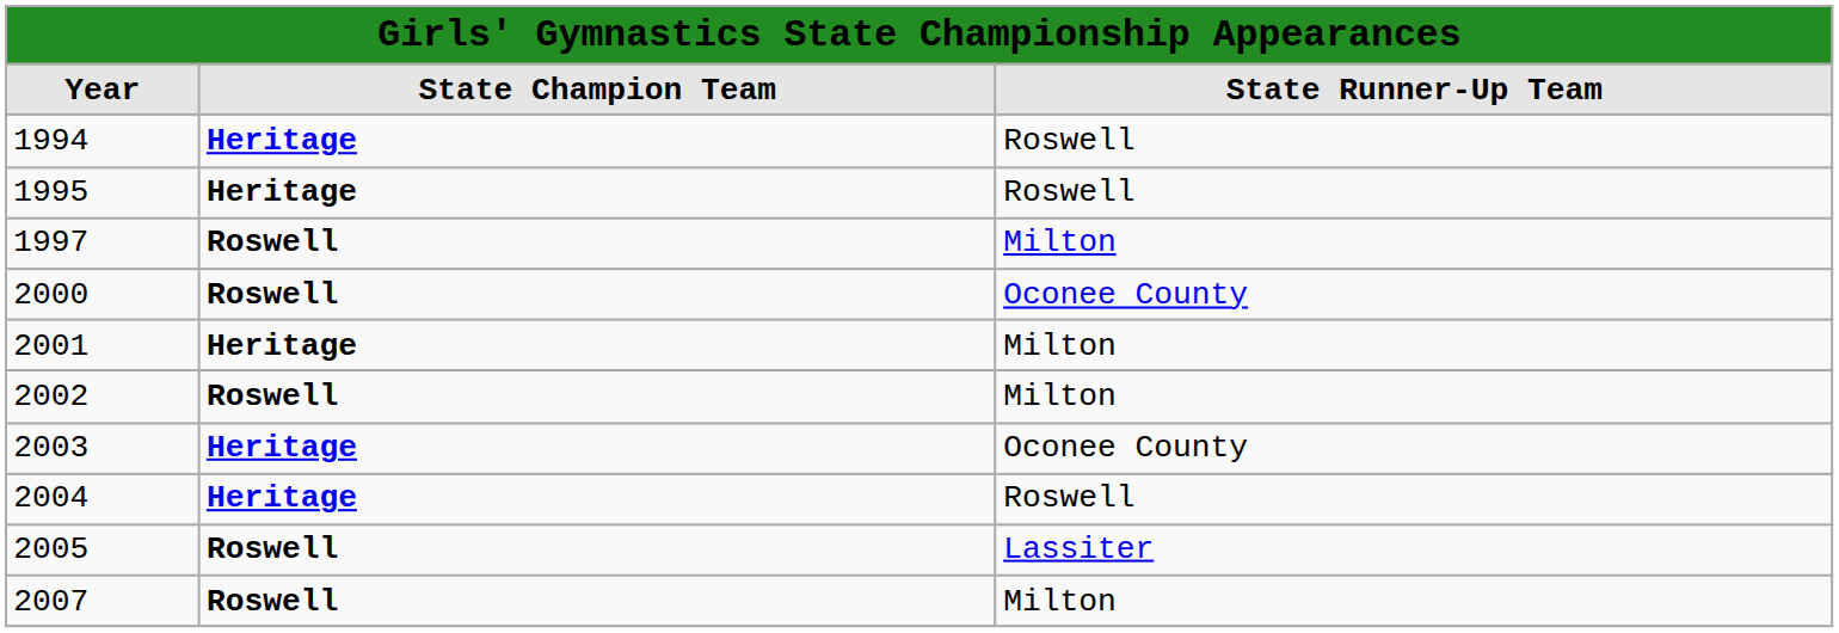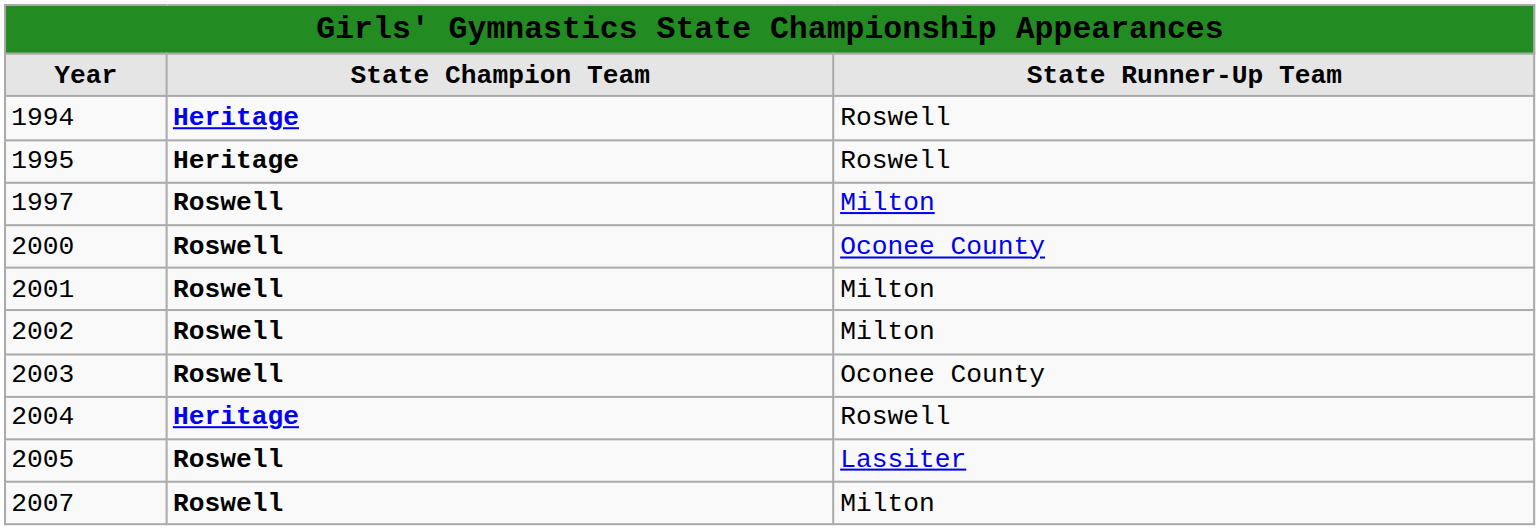2001 | column 2: Heritage -> Roswell
2003 | column 2: Heritage -> Roswell
